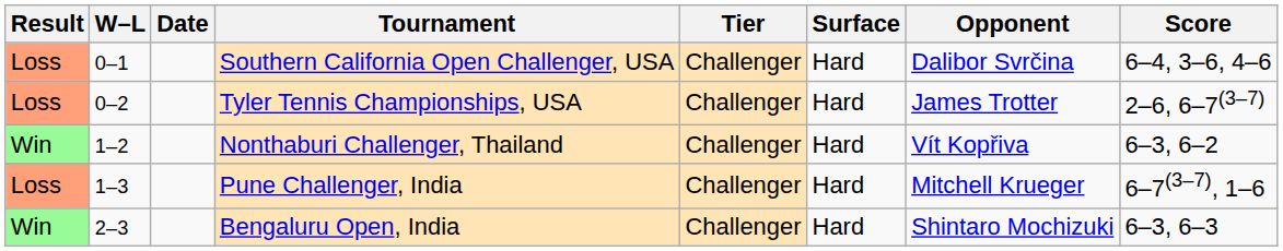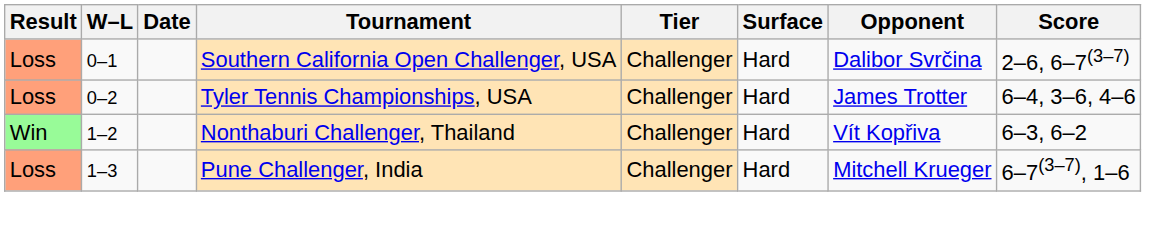Southern California Open Challenger, USA | Score: 6–4, 3–6, 4–6 -> 2–6, 6–7(3–7)
Tyler Tennis Championships, USA | Score: 2–6, 6–7(3–7) -> 6–4, 3–6, 4–6
- row: Win | 2–3 | Bengaluru Open, India | Challenger | Hard | Shintaro Mochizuki | 6–3, 6–3
